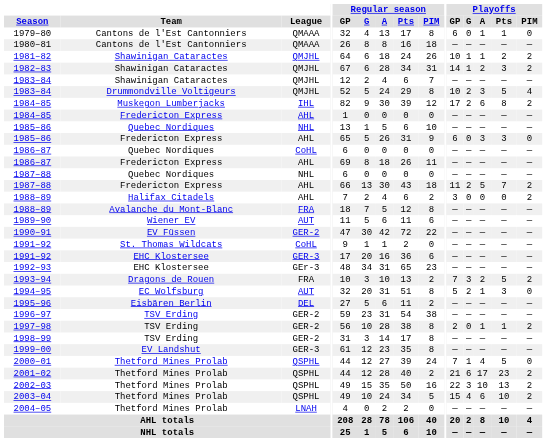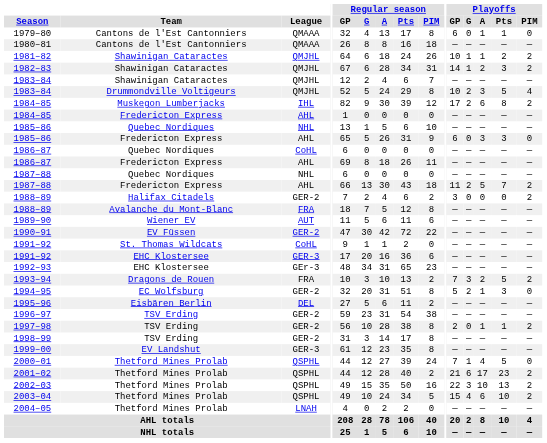1988–89 / Halifax Citadels | League: AHL -> GER-2
1994–95 | League: AUT -> GER-2
